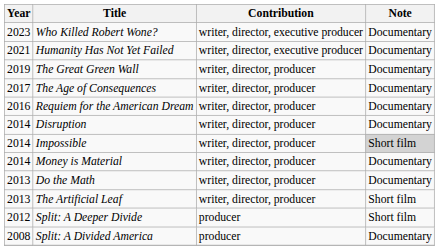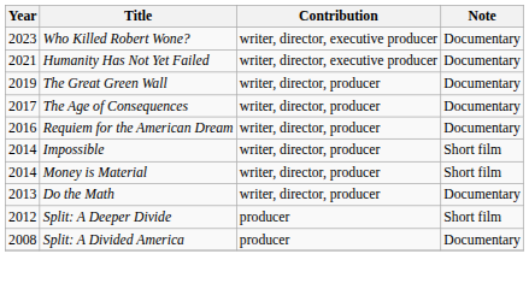- row: 2014 | Disruption | writer, director, producer | Documentary
Impossible | Note: lightgrey background -> no background
Money is Material | Note: Documentary -> Short film
- row: 2013 | The Artificial Leaf | writer, director, producer | Short film
